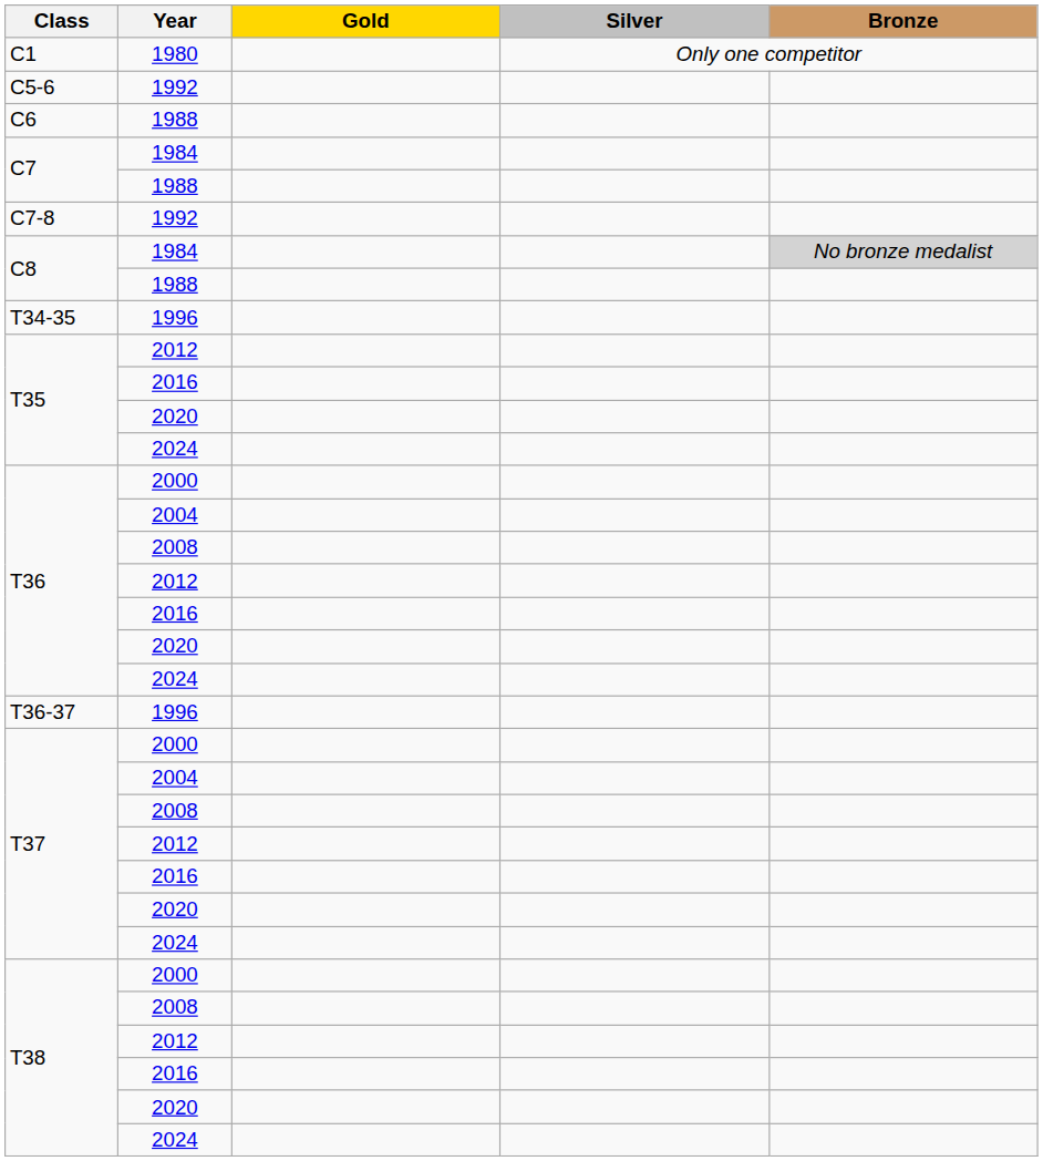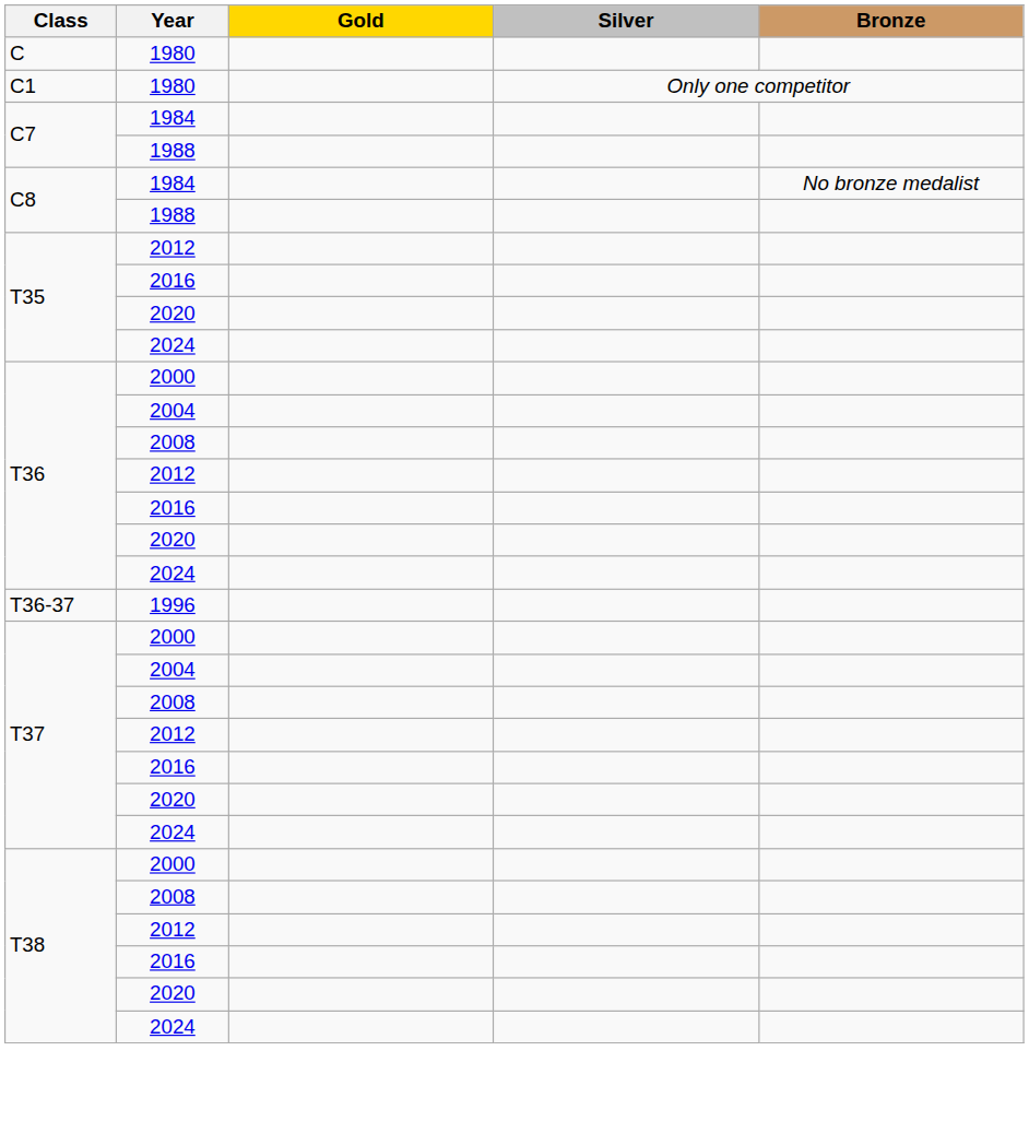+ row: C | 1980
- row: C5-6 | 1992
- row: C6 | 1988
- row: C7-8 | 1992
C8 / 1984 | Bronze: lightgrey background -> no background
- row: T34-35 | 1996
